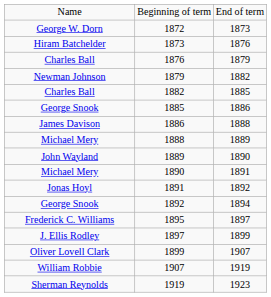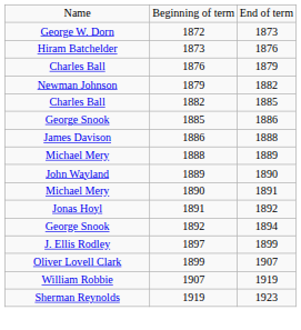- row: Frederick C. Williams | 1895 | 1897
